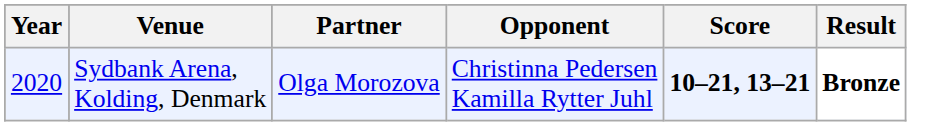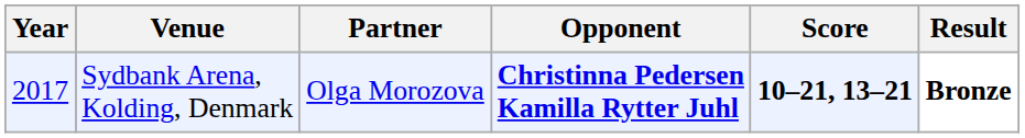Sydbank Arena, Kolding, Denmark | Year: 2020 -> 2017
Sydbank Arena, Kolding, Denmark | Opponent: normal -> bold
